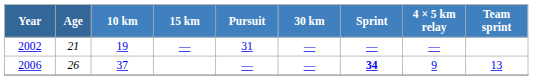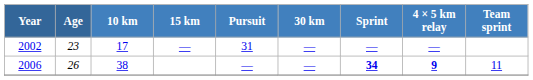2002 | Age: 21 -> 23
2002 | 10 km: 19 -> 17
2006 | 10 km: 37 -> 38
2006 | 4 × 5 km relay: normal -> bold
2006 | Team sprint: 13 -> 11
